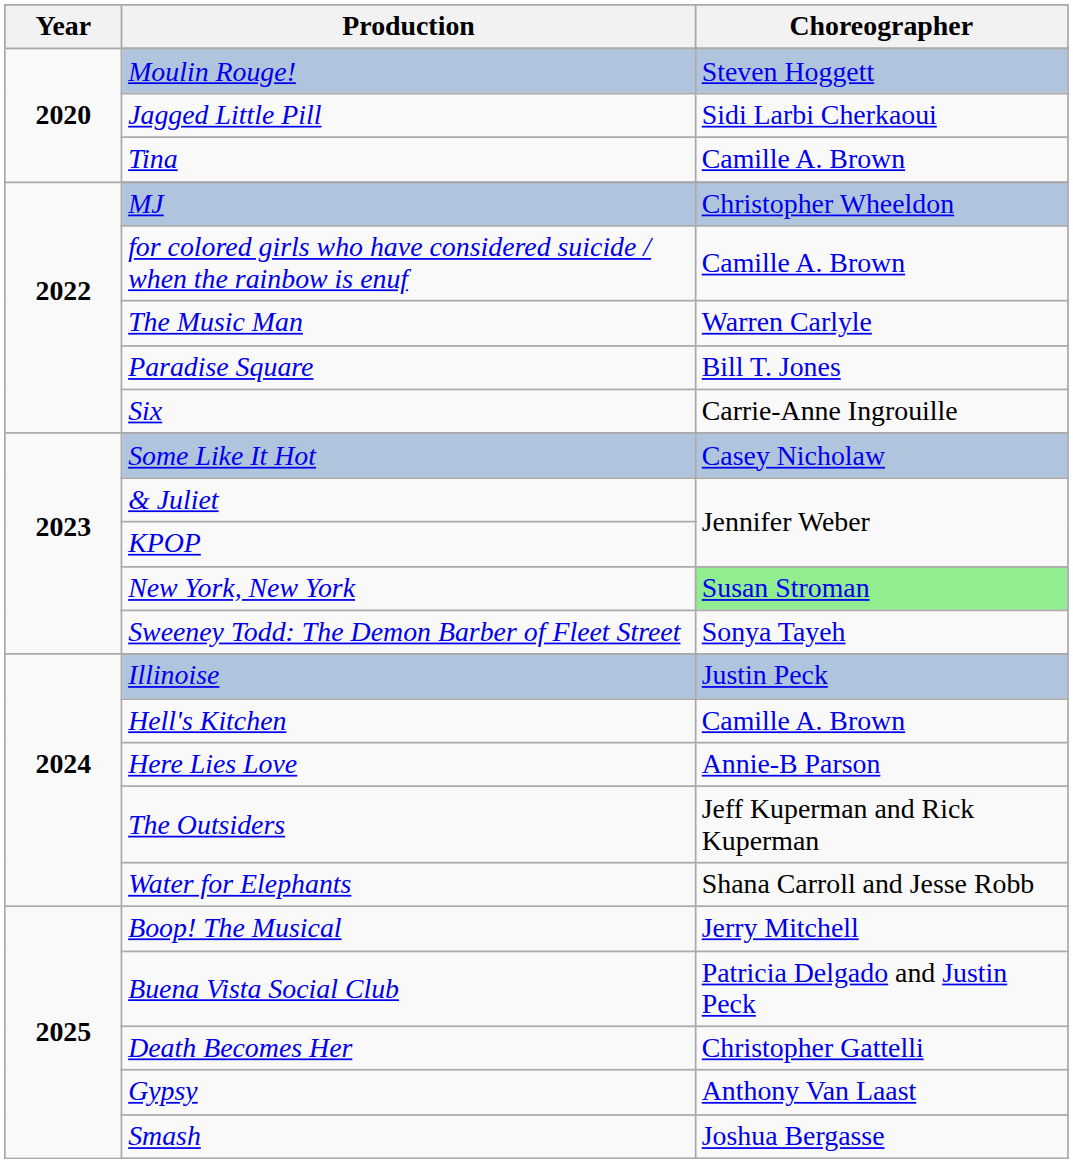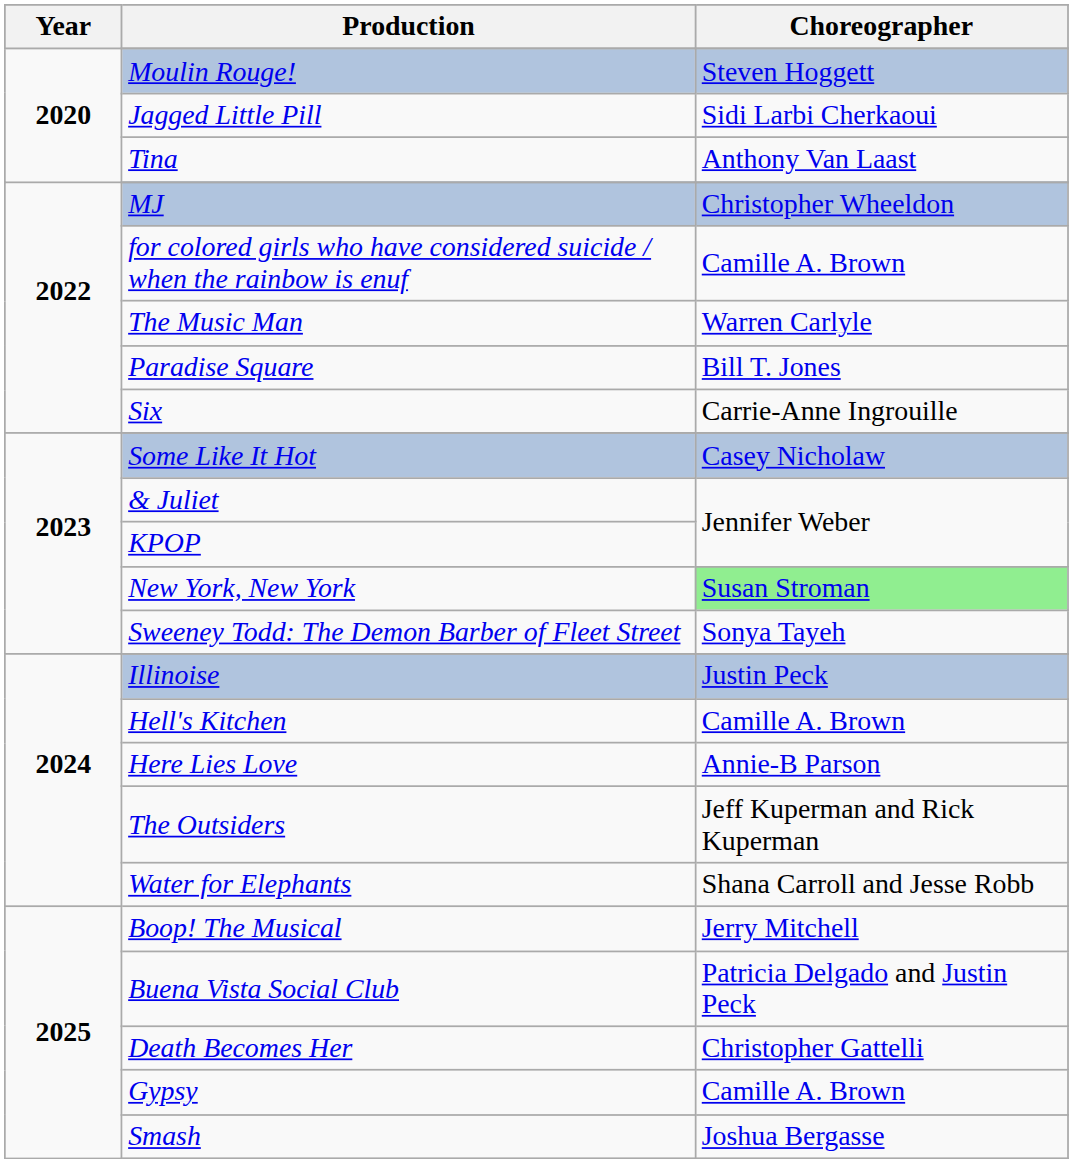Tina | Choreographer: Camille A. Brown -> Anthony Van Laast
Gypsy | Choreographer: Anthony Van Laast -> Camille A. Brown
